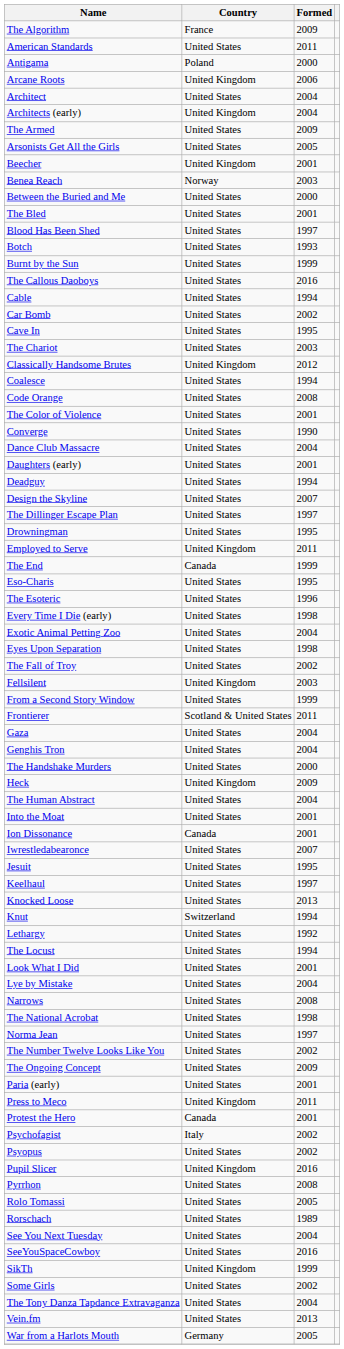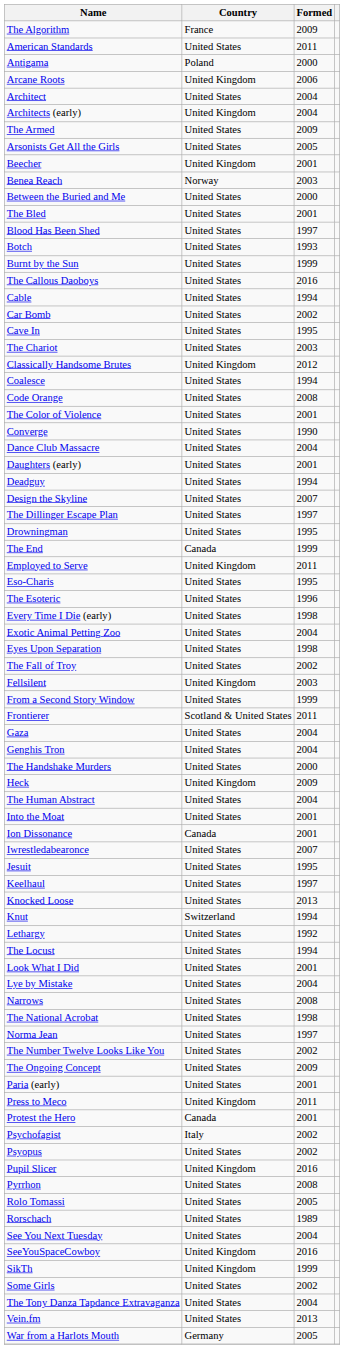rows swapped: Employed to Serve <-> The End
SeeYouSpaceCowboy | Country: United States -> United Kingdom
